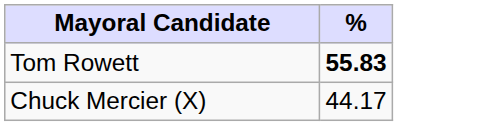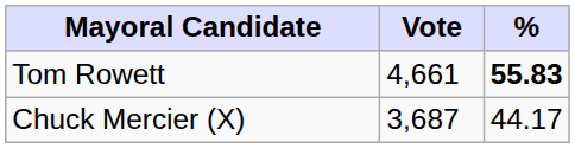+ column: Vote | 4,661 | 3,687
